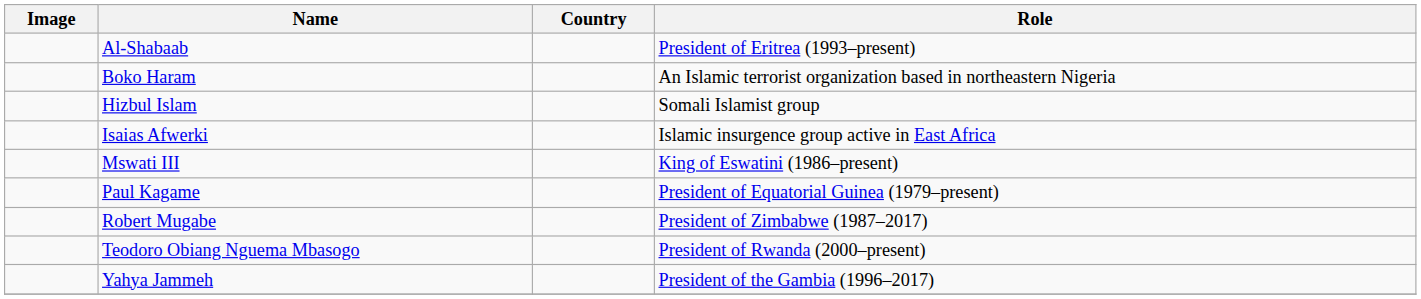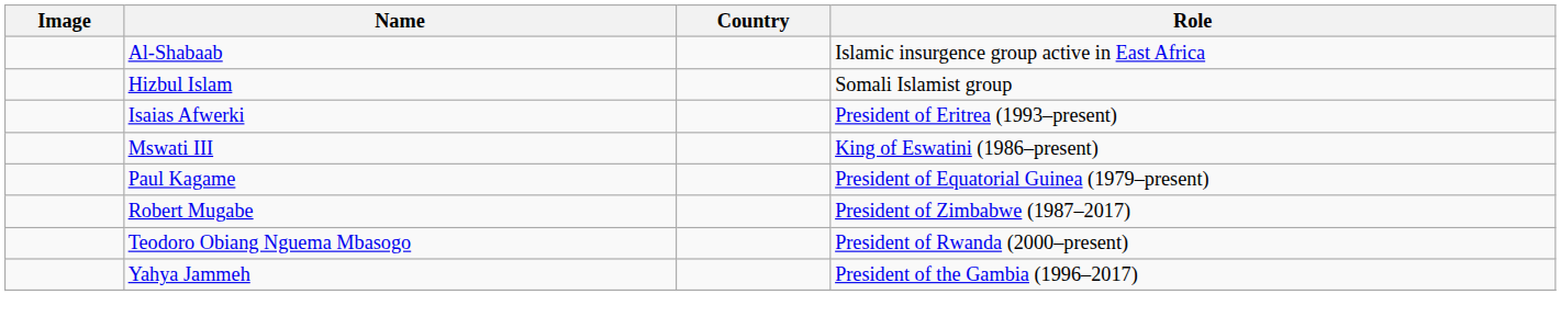Al-Shabaab | Role: President of Eritrea (1993–present) -> Islamic insurgence group active in East Africa
- row: Boko Haram | An Islamic terrorist organization based in northeastern Nigeria
Isaias Afwerki | Role: Islamic insurgence group active in East Africa -> President of Eritrea (1993–present)
